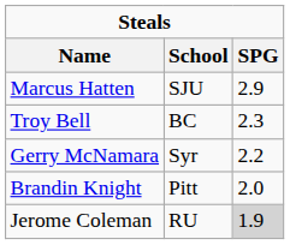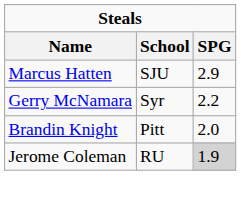- row: Troy Bell | BC | 2.3
